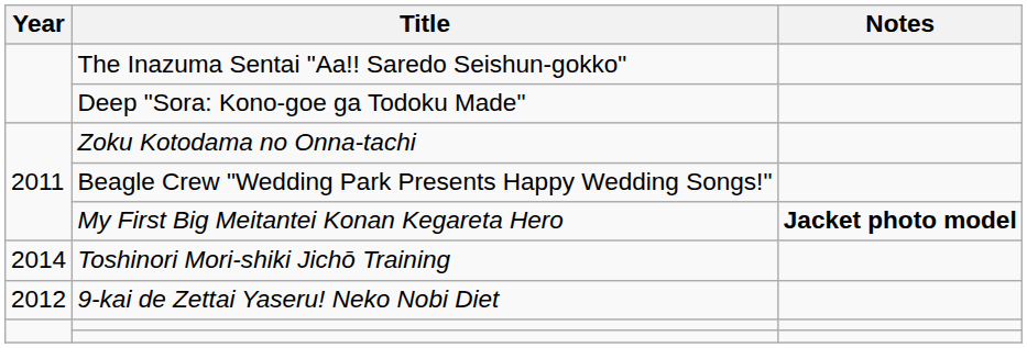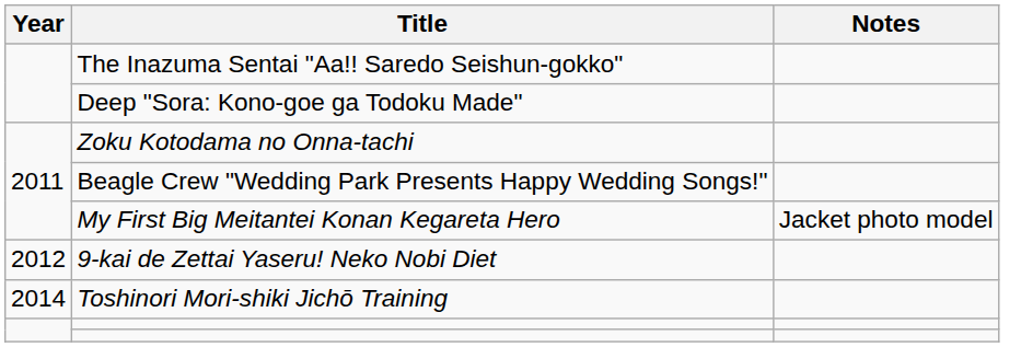My First Big Meitantei Konan Kegareta Hero | Notes: bold -> normal
rows swapped: 9-kai de Zettai Yaseru! Neko Nobi Diet <-> Toshinori Mori-shiki Jichō Training
